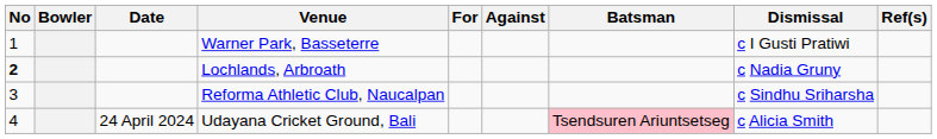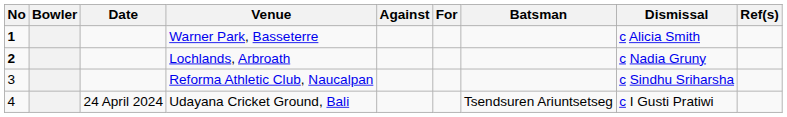columns swapped: For <-> Against
Warner Park, Basseterre | No: normal -> bold
Warner Park, Basseterre | Dismissal: c I Gusti Pratiwi -> c Alicia Smith
Udayana Cricket Ground, Bali | Batsman: pink background -> no background
Udayana Cricket Ground, Bali | Dismissal: c Alicia Smith -> c I Gusti Pratiwi
